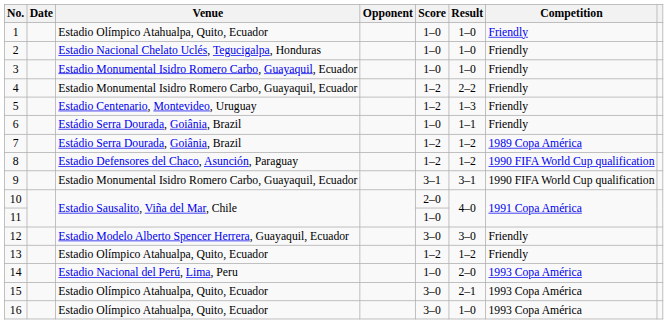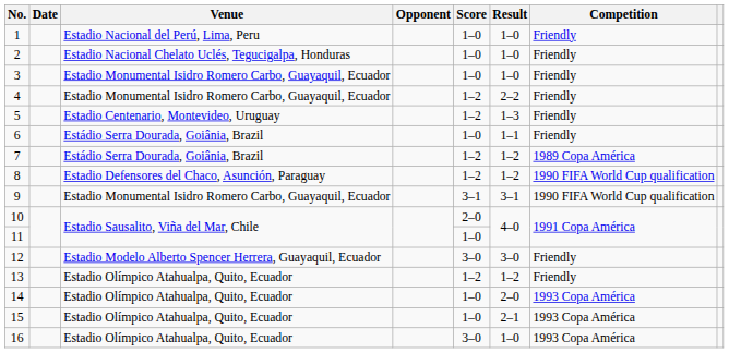1 | Venue: Estadio Olímpico Atahualpa, Quito, Ecuador -> Estadio Nacional del Perú, Lima, Peru
14 | Venue: Estadio Nacional del Perú, Lima, Peru -> Estadio Olímpico Atahualpa, Quito, Ecuador
15 | Score: 3–0 -> 1–0
